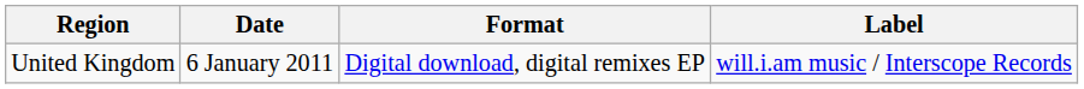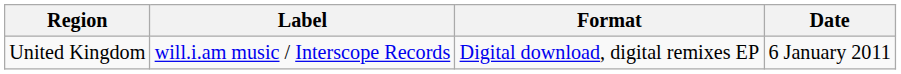columns swapped: Date <-> Label
